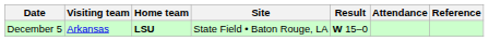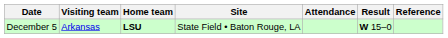columns swapped: Result <-> Attendance
